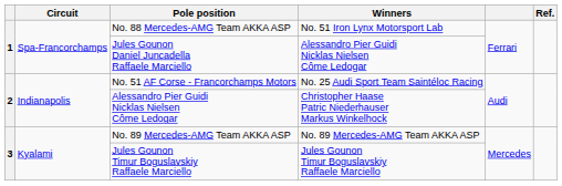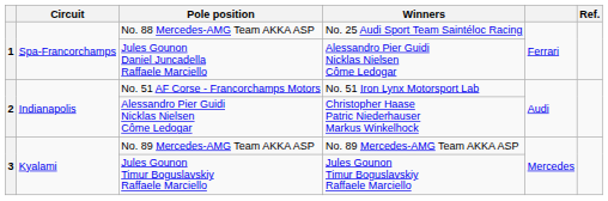No. 88 Mercedes-AMG Team AKKA ASP | Winners: No. 51 Iron Lynx Motorsport Lab -> No. 25 Audi Sport Team Saintéloc Racing
No. 51 AF Corse - Francorchamps Motors | Winners: No. 25 Audi Sport Team Saintéloc Racing -> No. 51 Iron Lynx Motorsport Lab
